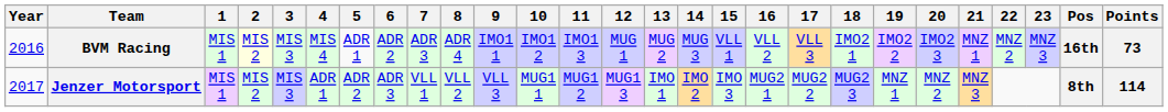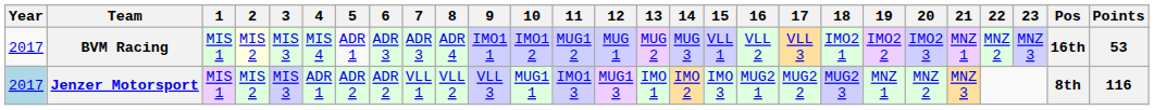BVM Racing | Year: 2016 -> 2017
BVM Racing | 6: ADR 2 -> ADR 3
BVM Racing | 11: IMO1 3 -> MUG1 2
BVM Racing | Points: 73 -> 53
Jenzer Motorsport | Year: no background -> lightblue background
Jenzer Motorsport | 6: ADR 3 -> ADR 2
Jenzer Motorsport | 11: MUG1 2 -> IMO1 3
Jenzer Motorsport | Points: 114 -> 116
